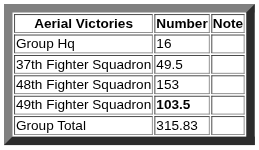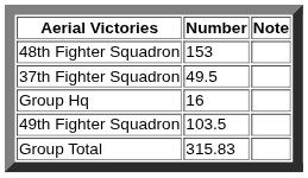rows swapped: Group Hq <-> 48th Fighter Squadron
49th Fighter Squadron | Number: bold -> normal
